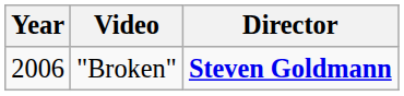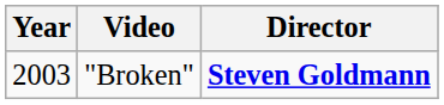"Broken" | Year: 2006 -> 2003
